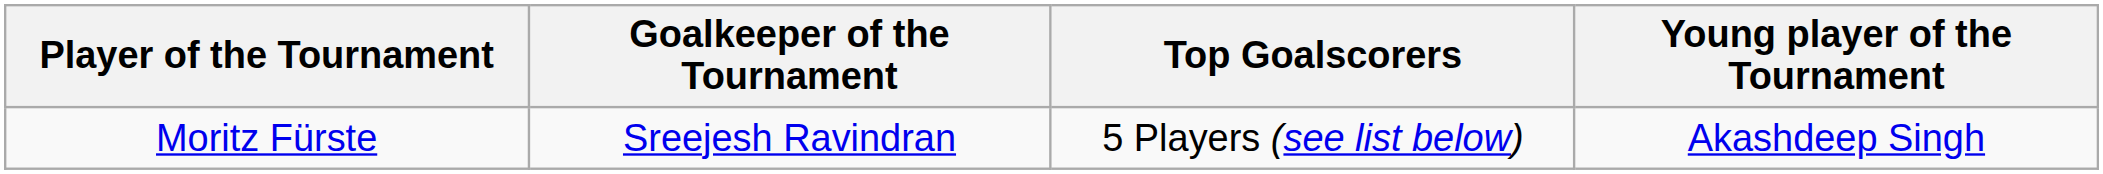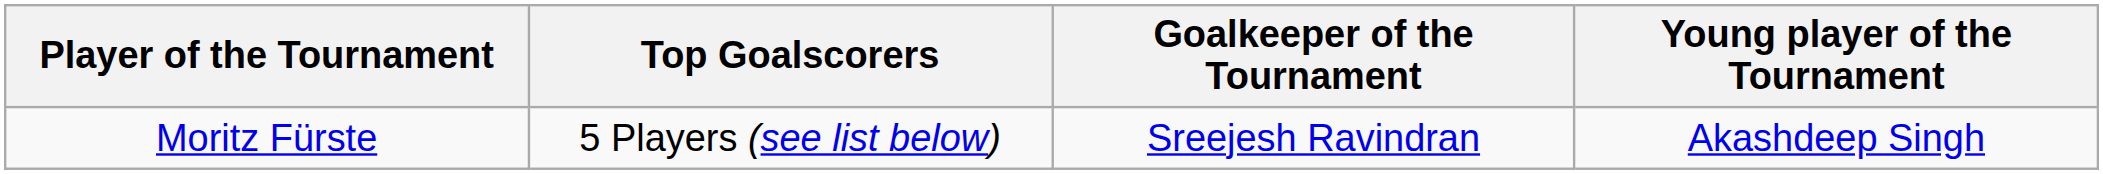columns swapped: Top Goalscorers <-> Goalkeeper of the Tournament
